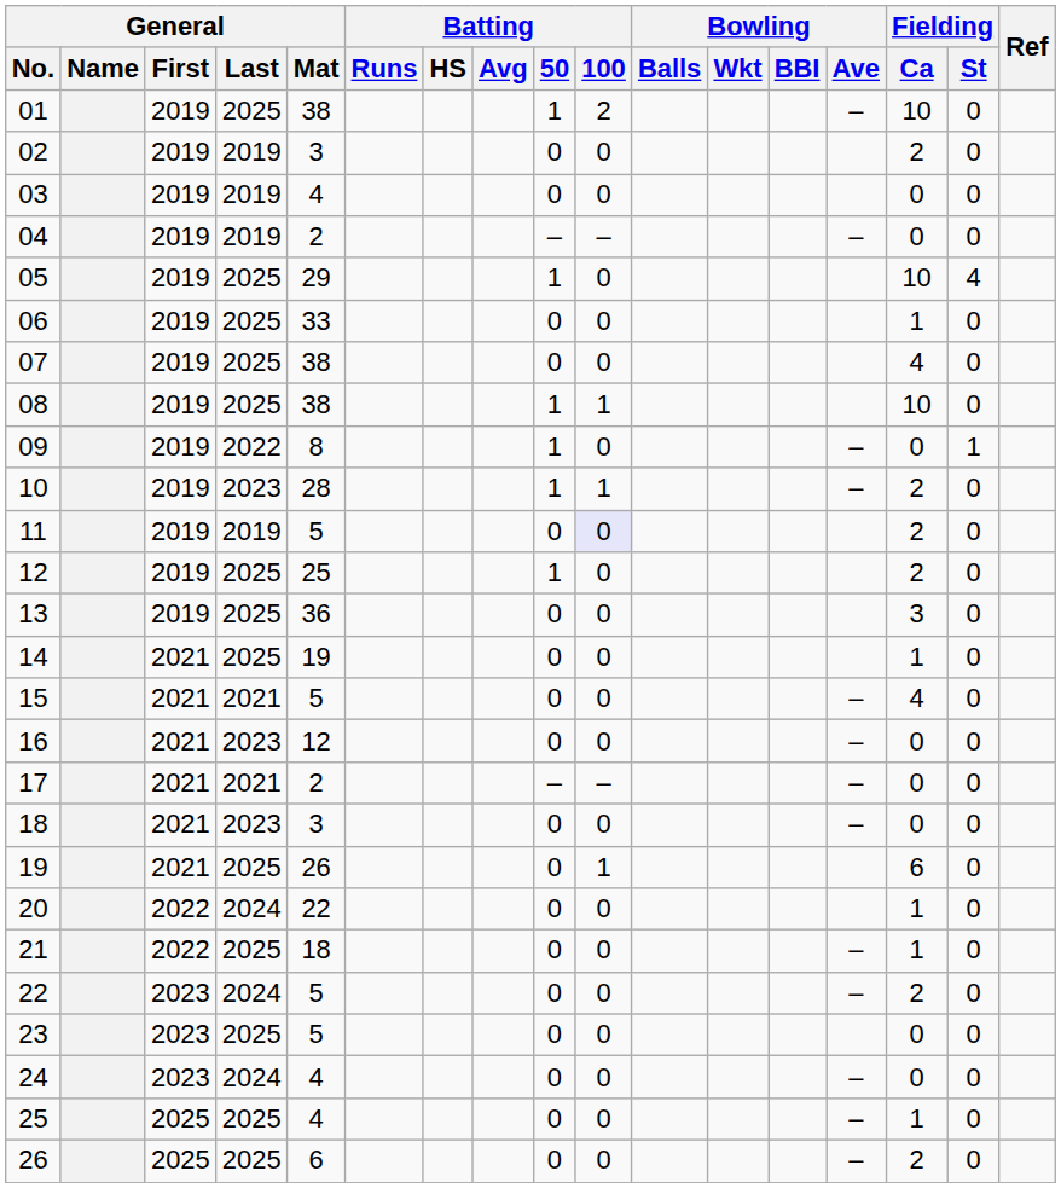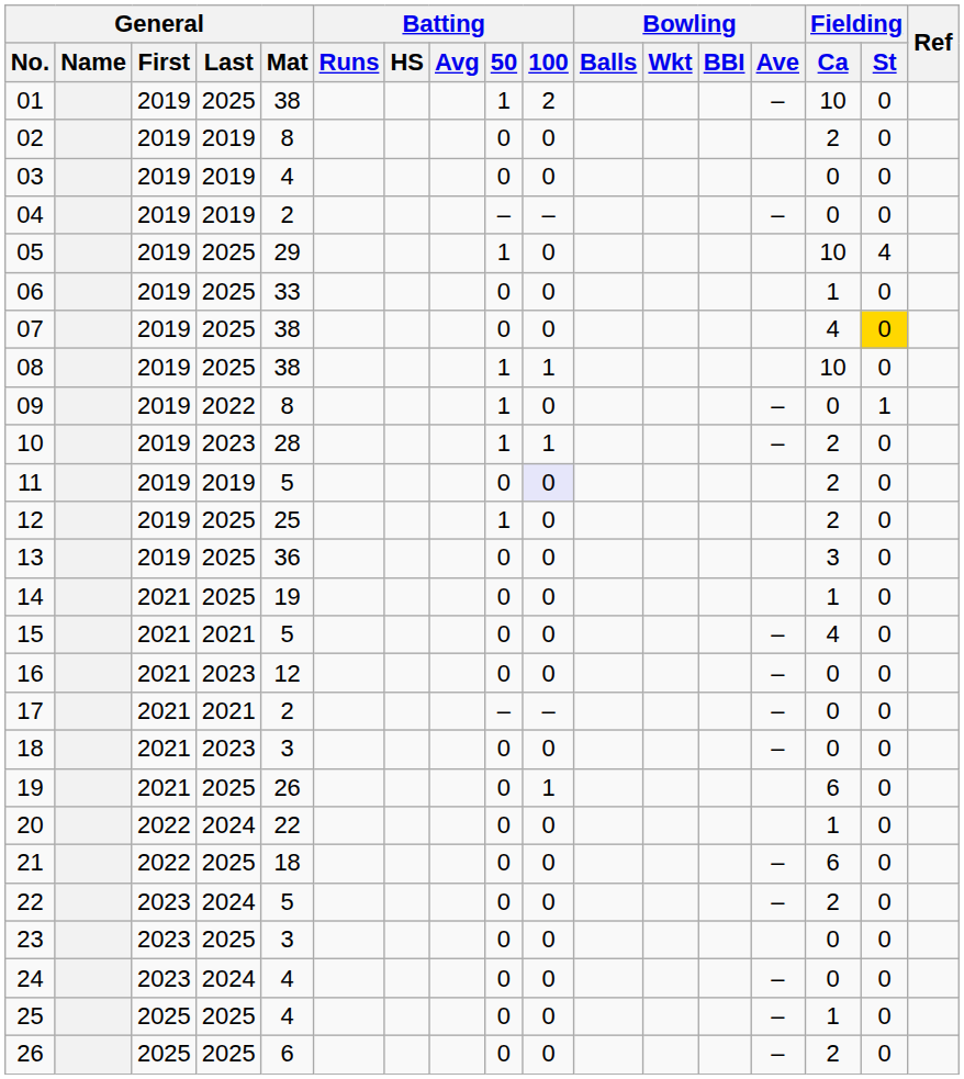02 | General / Mat: 3 -> 8
07 | Fielding / St: no background -> gold background
21 | Fielding / Ca: 1 -> 6
23 | General / Mat: 5 -> 3
